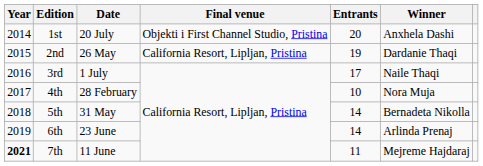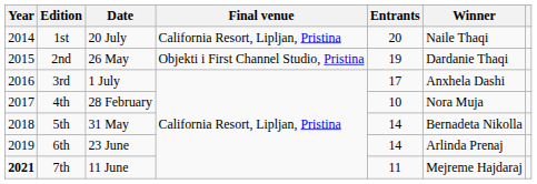1st | Final venue: Objekti i First Channel Studio, Pristina -> California Resort, Lipljan, Pristina
1st | Winner: Anxhela Dashi -> Naile Thaqi
2nd | Final venue: California Resort, Lipljan, Pristina -> Objekti i First Channel Studio, Pristina
3rd | Winner: Naile Thaqi -> Anxhela Dashi
